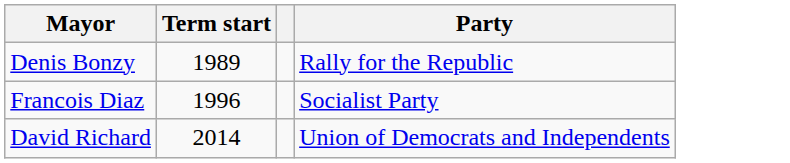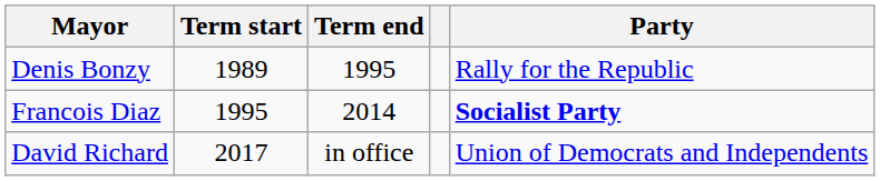+ column: Term end | 1995 | 2014 | in office
Francois Diaz | Term start: 1996 -> 1995
Francois Diaz | Party: normal -> bold
David Richard | Term start: 2014 -> 2017
